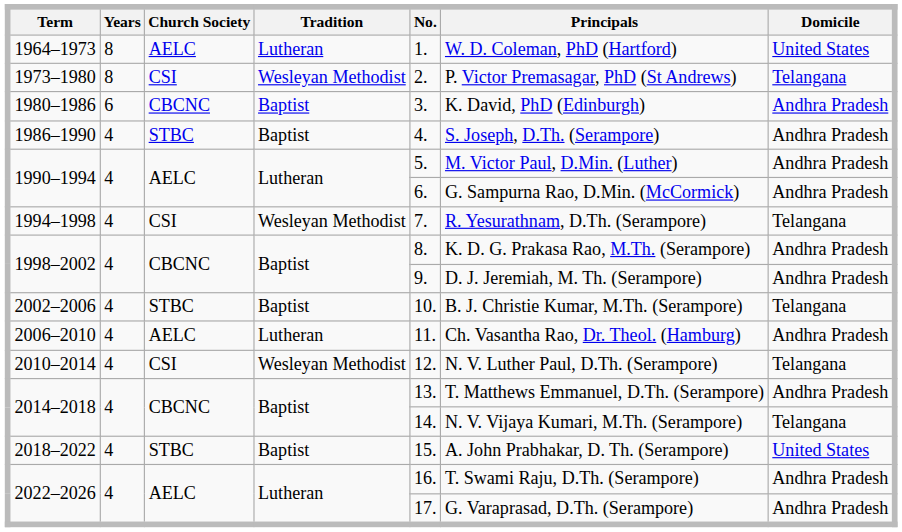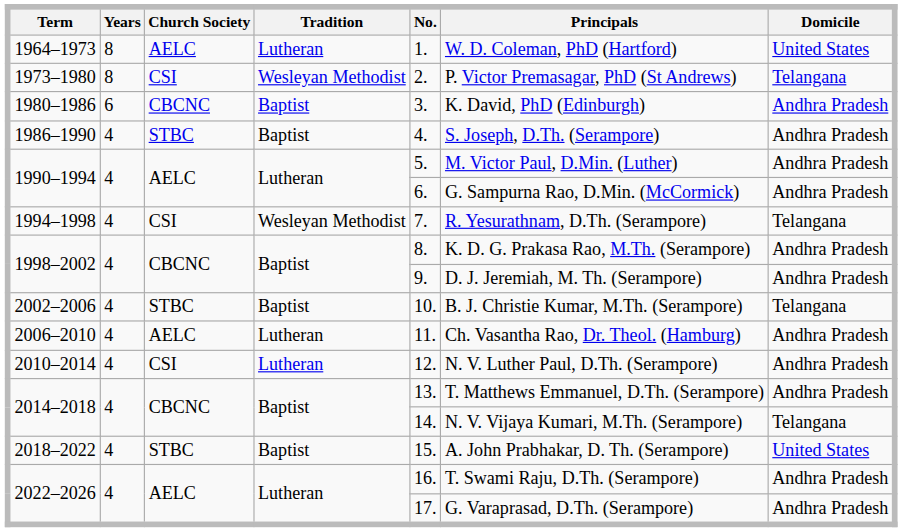2010–2014 | Tradition: Wesleyan Methodist -> Lutheran
2010–2014 | Domicile: Telangana -> Andhra Pradesh
